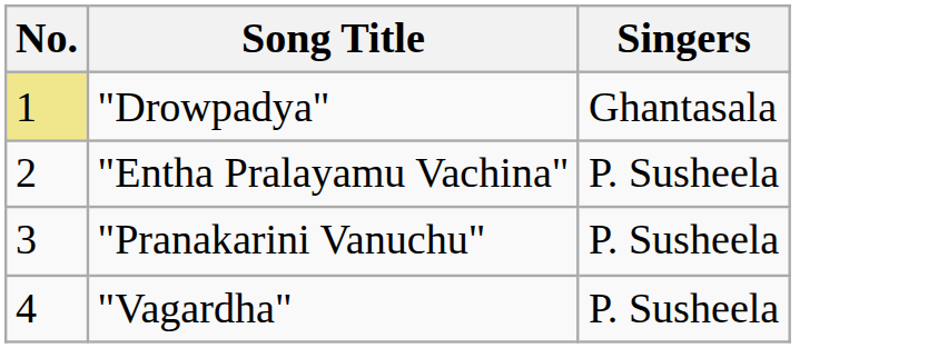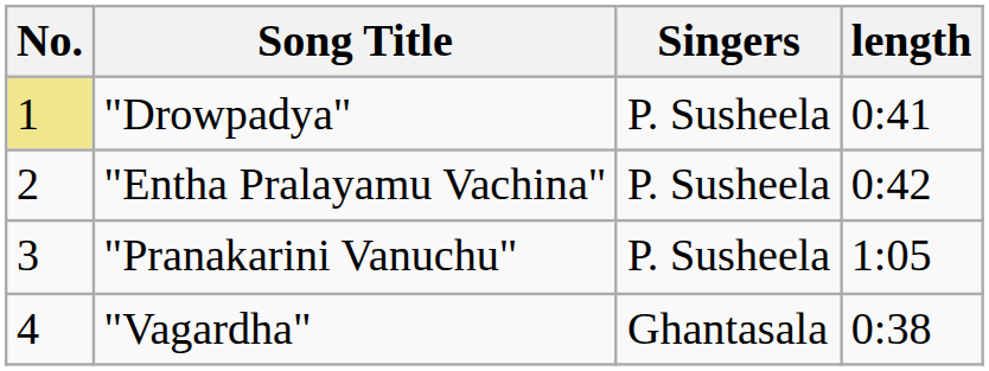+ column: length | 0:41 | 0:42 | 1:05 | 0:38
"Drowpadya" | Singers: Ghantasala -> P. Susheela
"Vagardha" | Singers: P. Susheela -> Ghantasala
